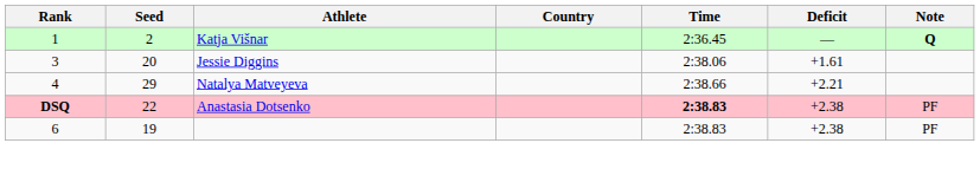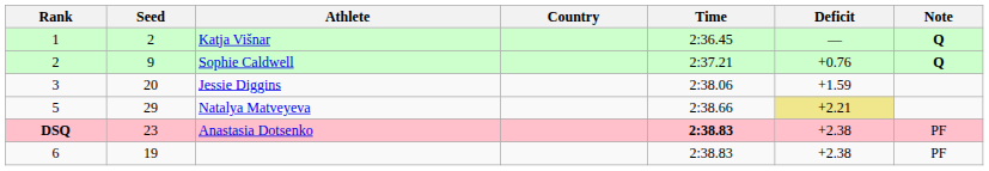+ row: 2 | 9 | Sophie Caldwell | 2:37.21 | +0.76 | Q
Jessie Diggins | Deficit: +1.61 -> +1.59
Natalya Matveyeva | Rank: 4 -> 5
Natalya Matveyeva | Deficit: no background -> khaki background
Anastasia Dotsenko | Seed: 22 -> 23
